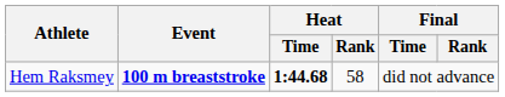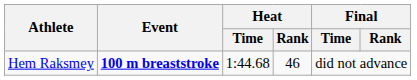Hem Raksmey | Heat / Time: bold -> normal
Hem Raksmey | Heat / Rank: 58 -> 46
